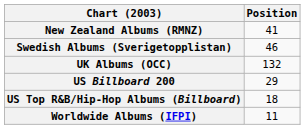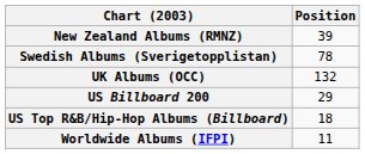New Zealand Albums (RMNZ) | Position: 41 -> 39
Swedish Albums (Sverigetopplistan) | Position: 46 -> 78
